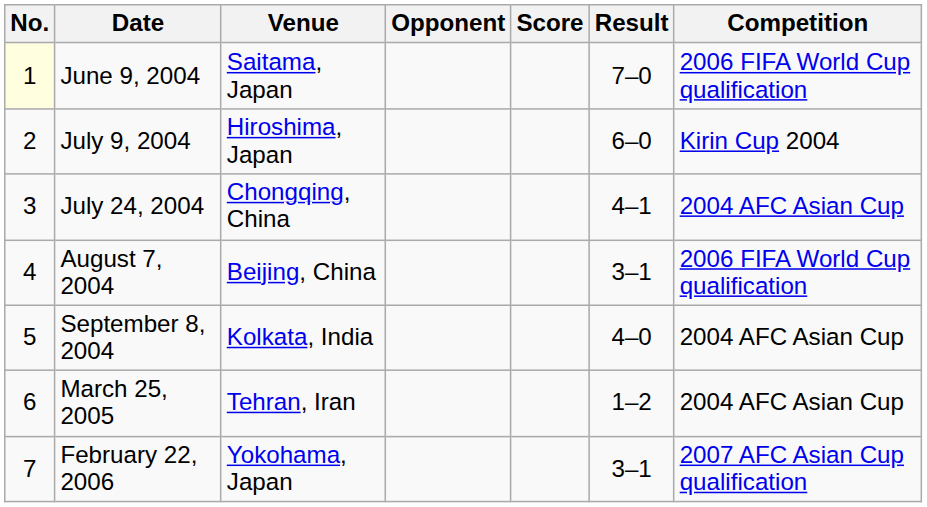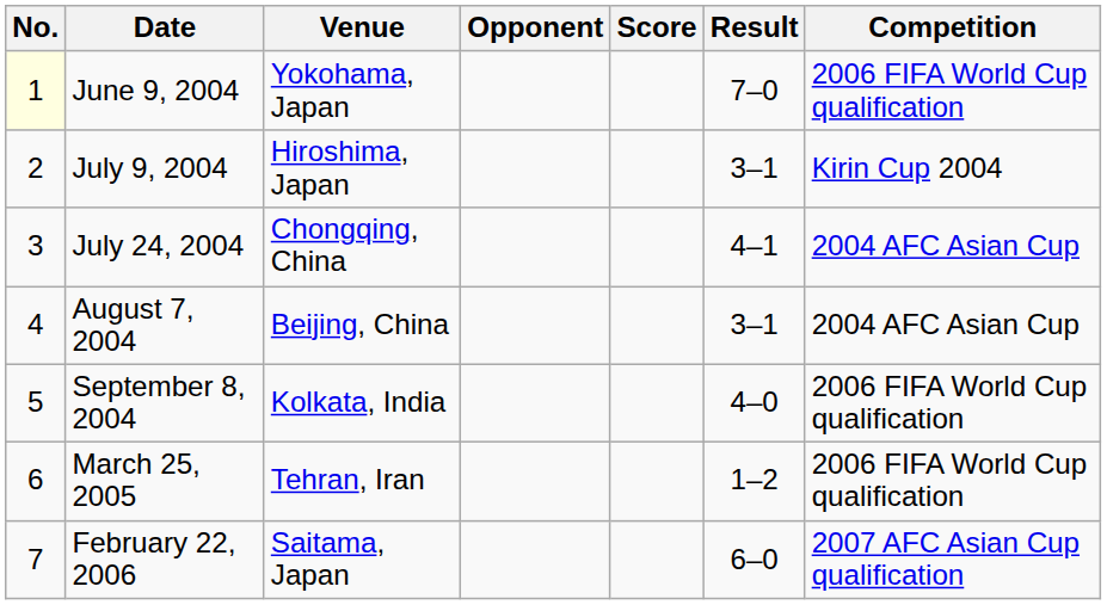June 9, 2004 | Venue: Saitama, Japan -> Yokohama, Japan
July 9, 2004 | Result: 6–0 -> 3–1
August 7, 2004 | Competition: 2006 FIFA World Cup qualification -> 2004 AFC Asian Cup
September 8, 2004 | Competition: 2004 AFC Asian Cup -> 2006 FIFA World Cup qualification
March 25, 2005 | Competition: 2004 AFC Asian Cup -> 2006 FIFA World Cup qualification
February 22, 2006 | Venue: Yokohama, Japan -> Saitama, Japan
February 22, 2006 | Result: 3–1 -> 6–0
